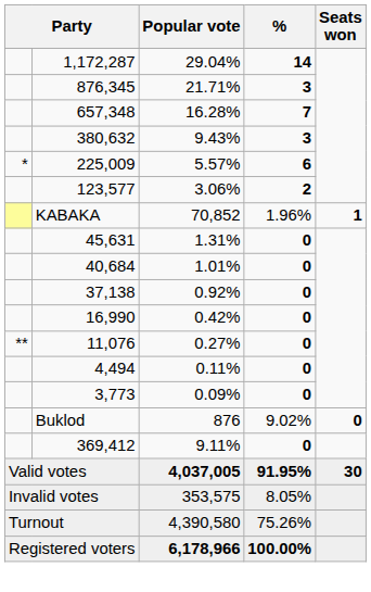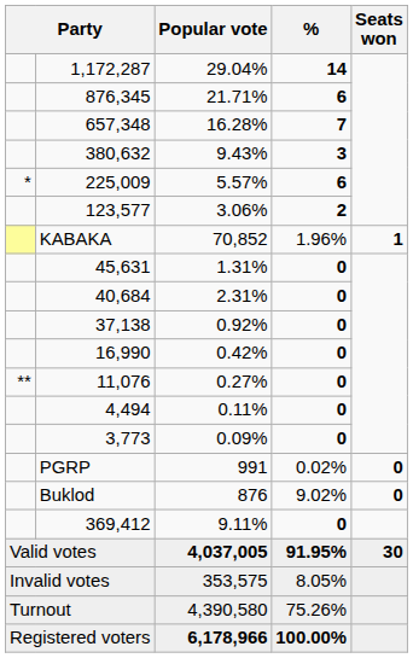876,345 | %: 3 -> 6
40,684 | Popular vote: 1.01% -> 2.31%
+ row: PGRP | 991 | 0.02% | 0
